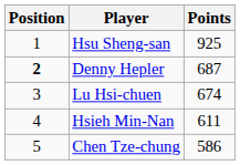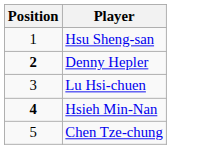- column: Points | 925 | 687 | 674 | 611 | 586
Hsieh Min-Nan | Position: normal -> bold
